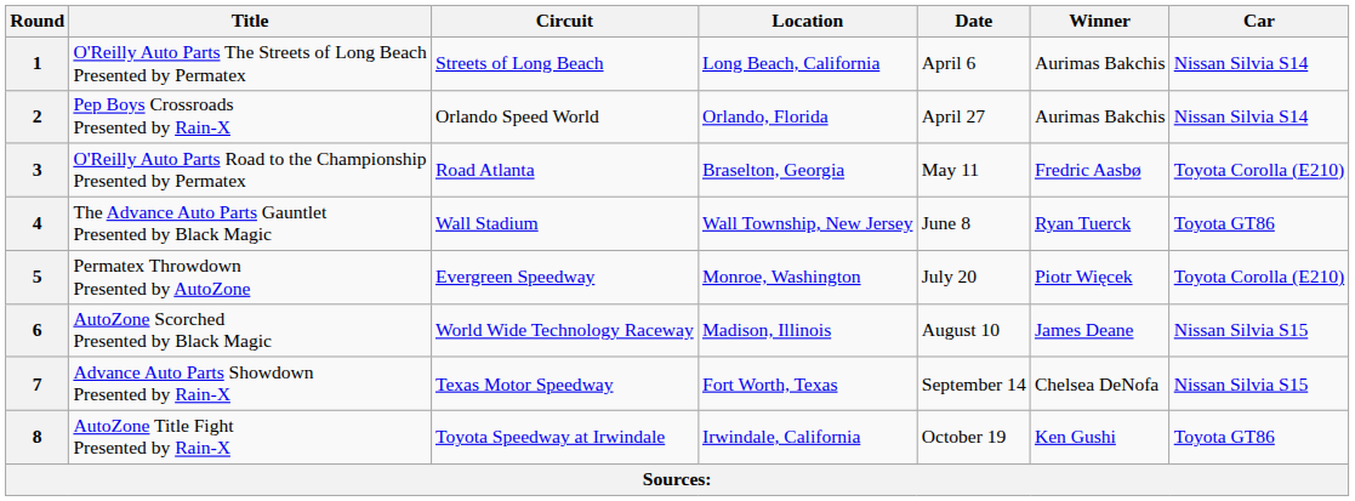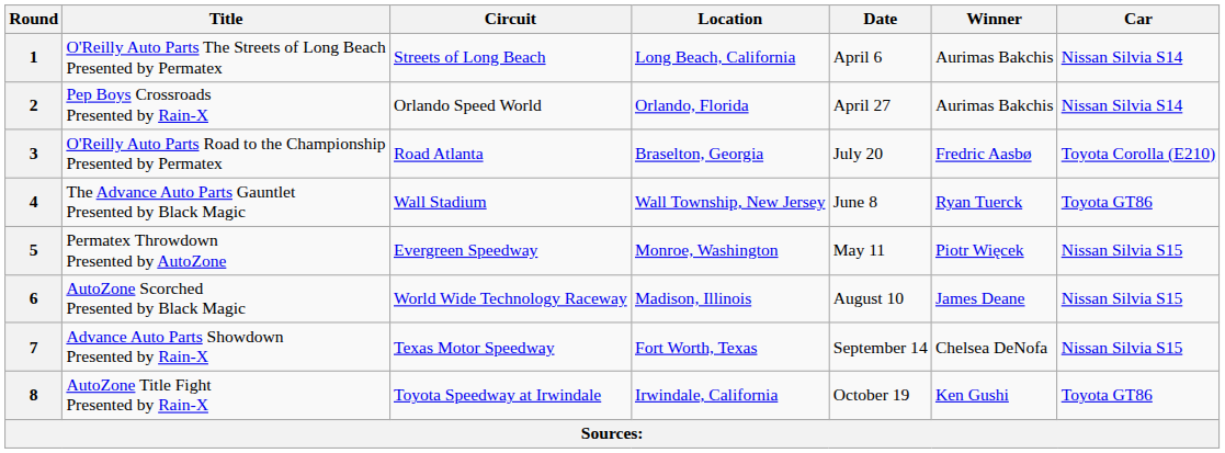3 | Date: May 11 -> July 20
5 | Date: July 20 -> May 11
5 | Car: Toyota Corolla (E210) -> Nissan Silvia S15
